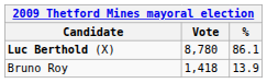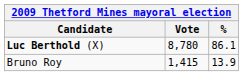Bruno Roy | Vote: 1,418 -> 1,415
